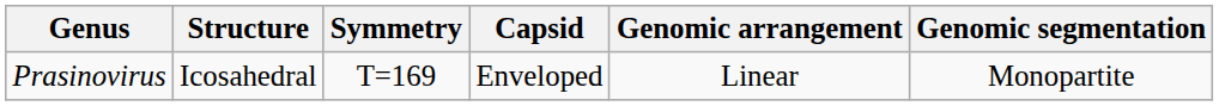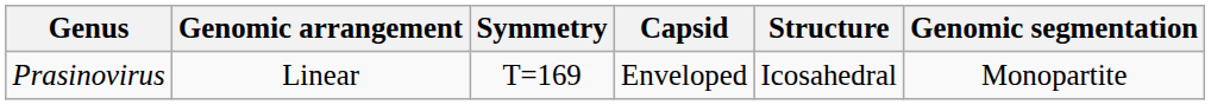columns swapped: Structure <-> Genomic arrangement
